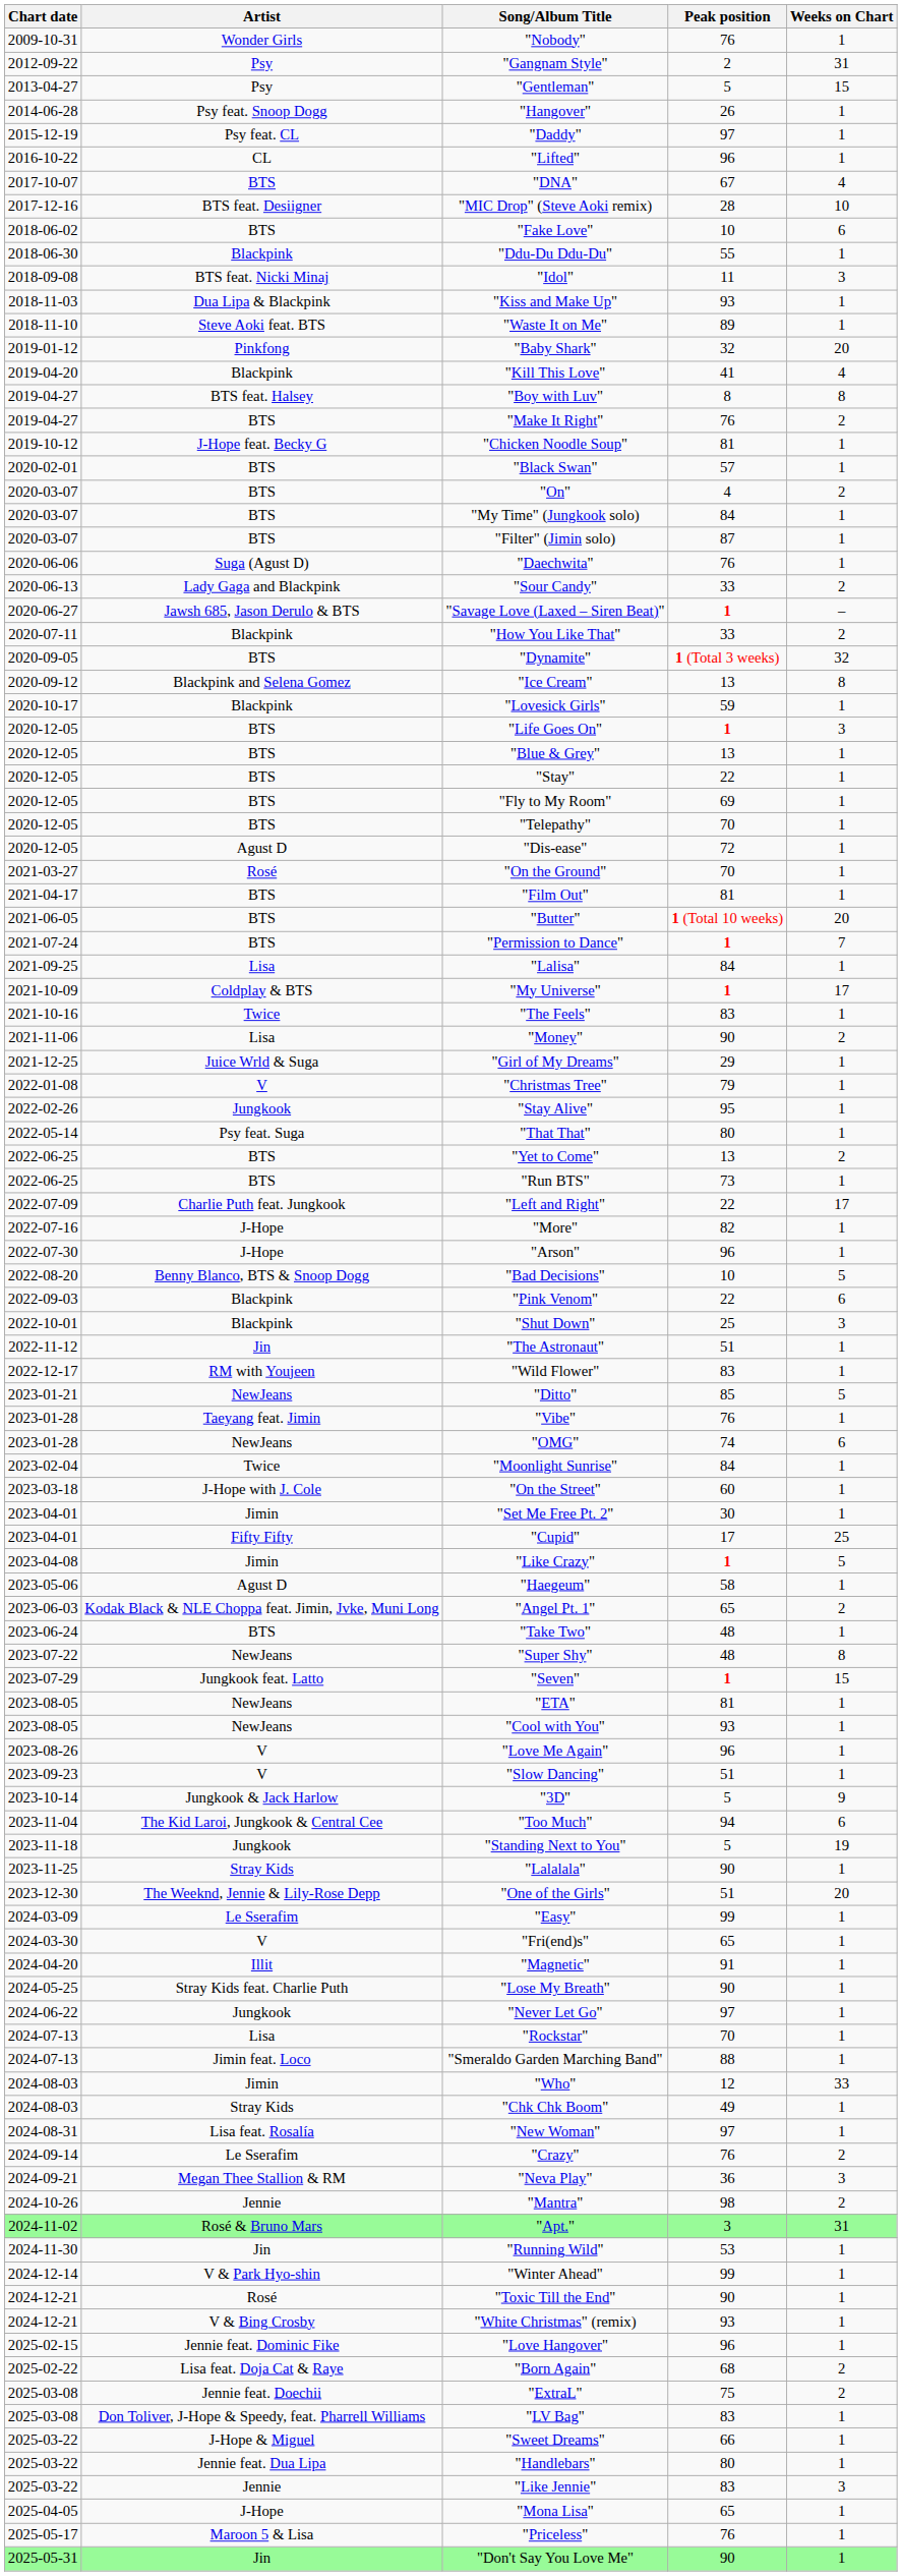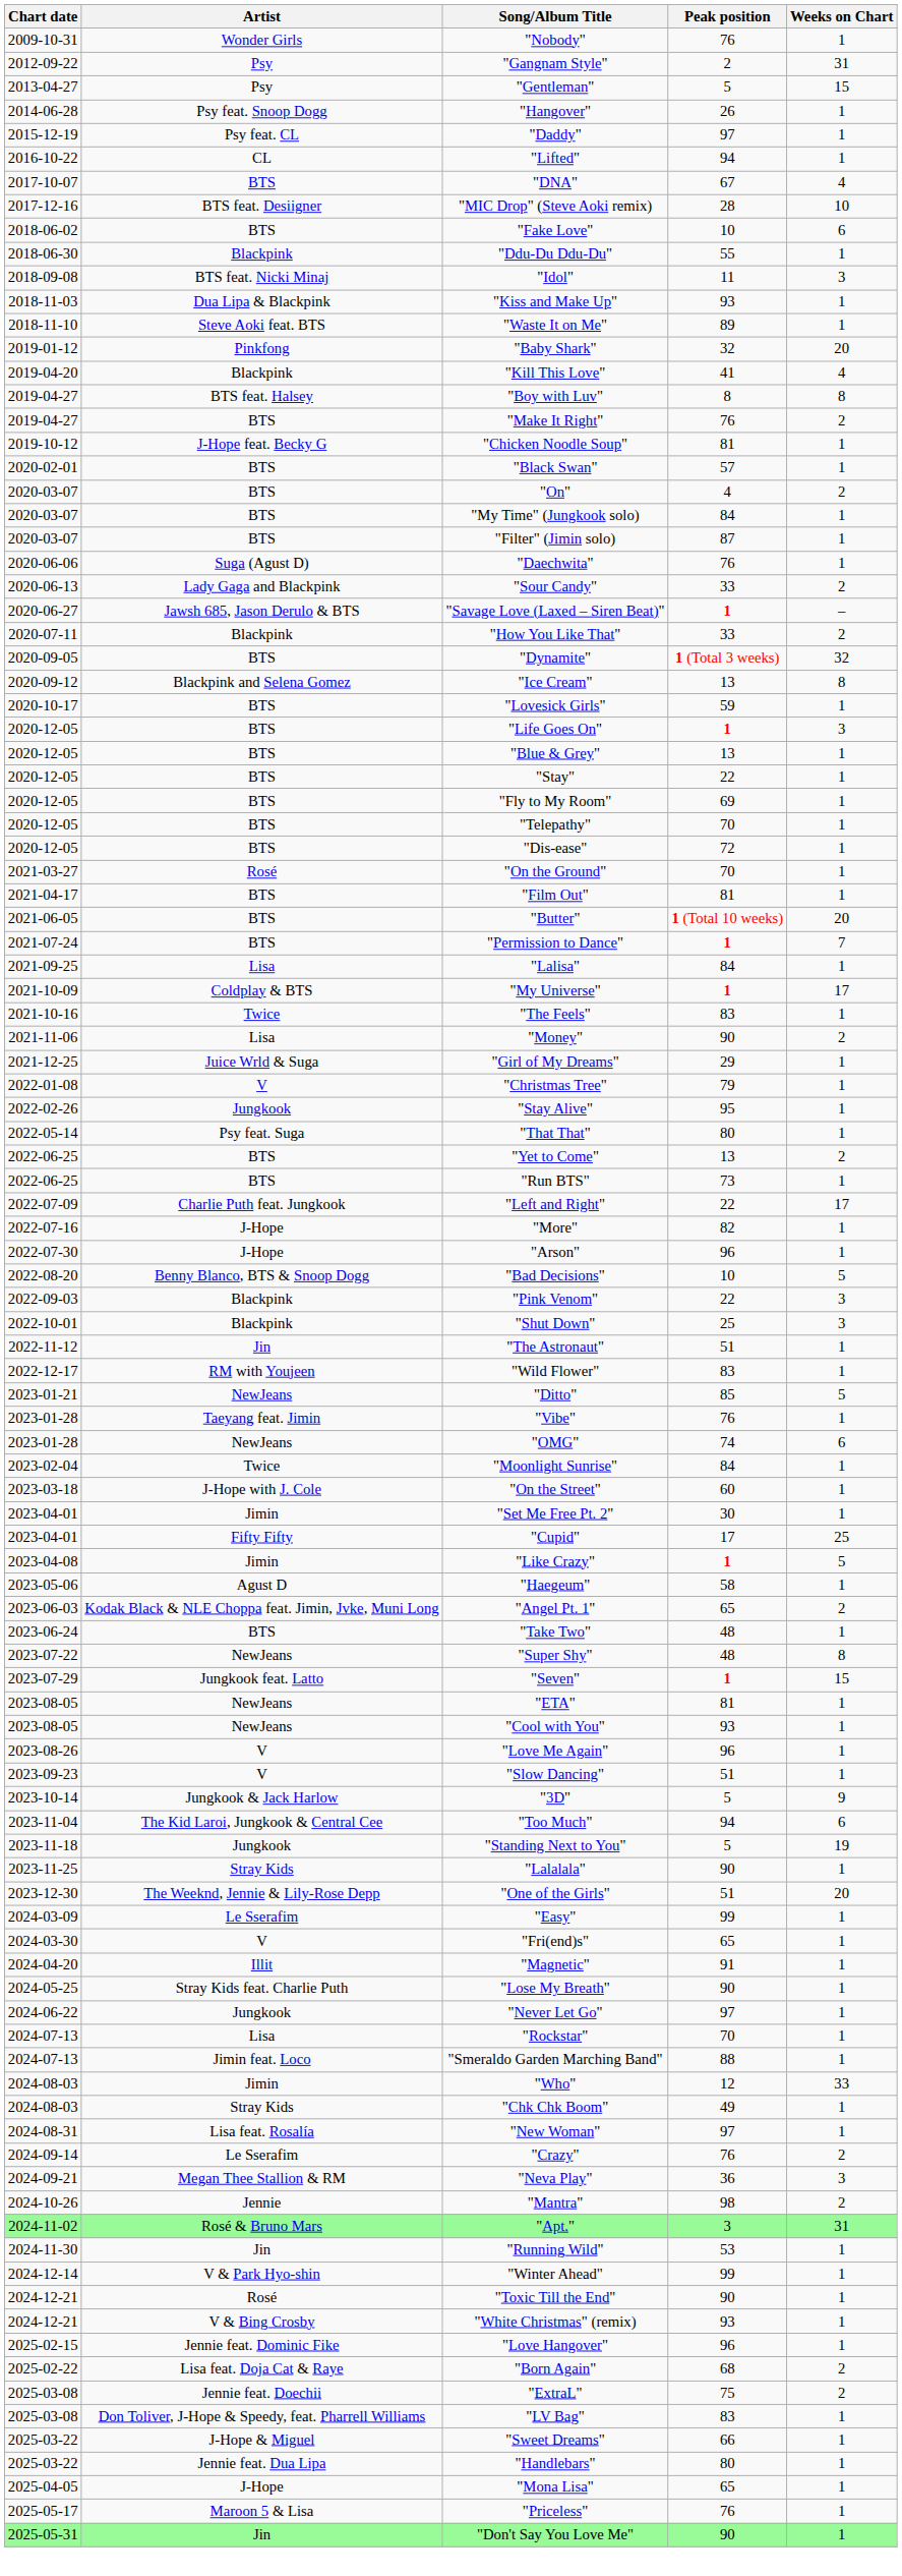"Lifted" | Peak position: 96 -> 94
"Lovesick Girls" | Artist: Blackpink -> BTS
"Dis-ease" | Artist: Agust D -> BTS
"Pink Venom" | Weeks on Chart: 6 -> 3
- row: 2025-03-22 | Jennie | "Like Jennie" | 83 | 3
